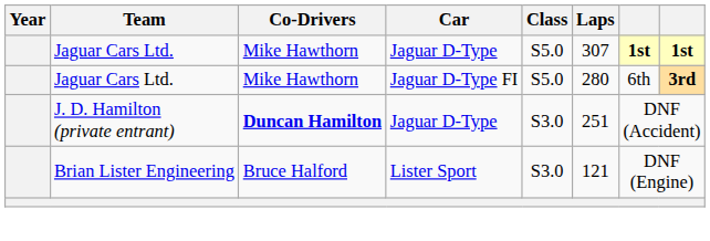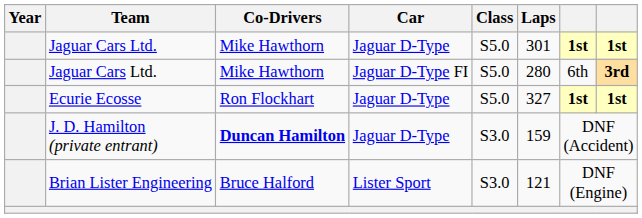Jaguar Cars Ltd. / Jaguar D-Type | Laps: 307 -> 301
+ row: Ecurie Ecosse | Ron Flockhart | Jaguar D-Type | S5.0 | 327 | 1st | 1st
J. D. Hamilton (private entrant) | Laps: 251 -> 159
